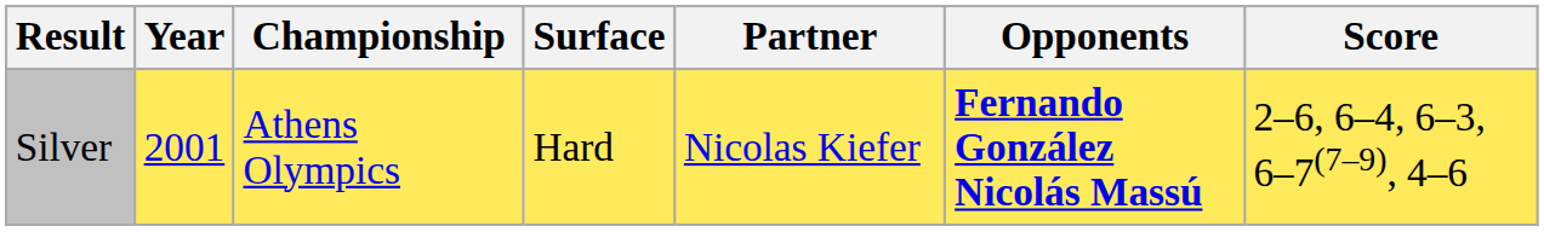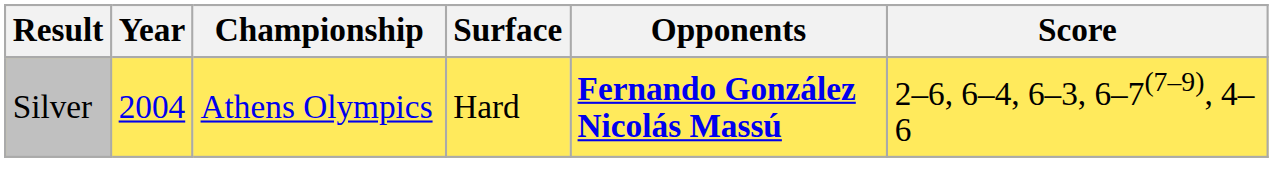- column: Partner | Nicolas Kiefer
Silver | Year: 2001 -> 2004
